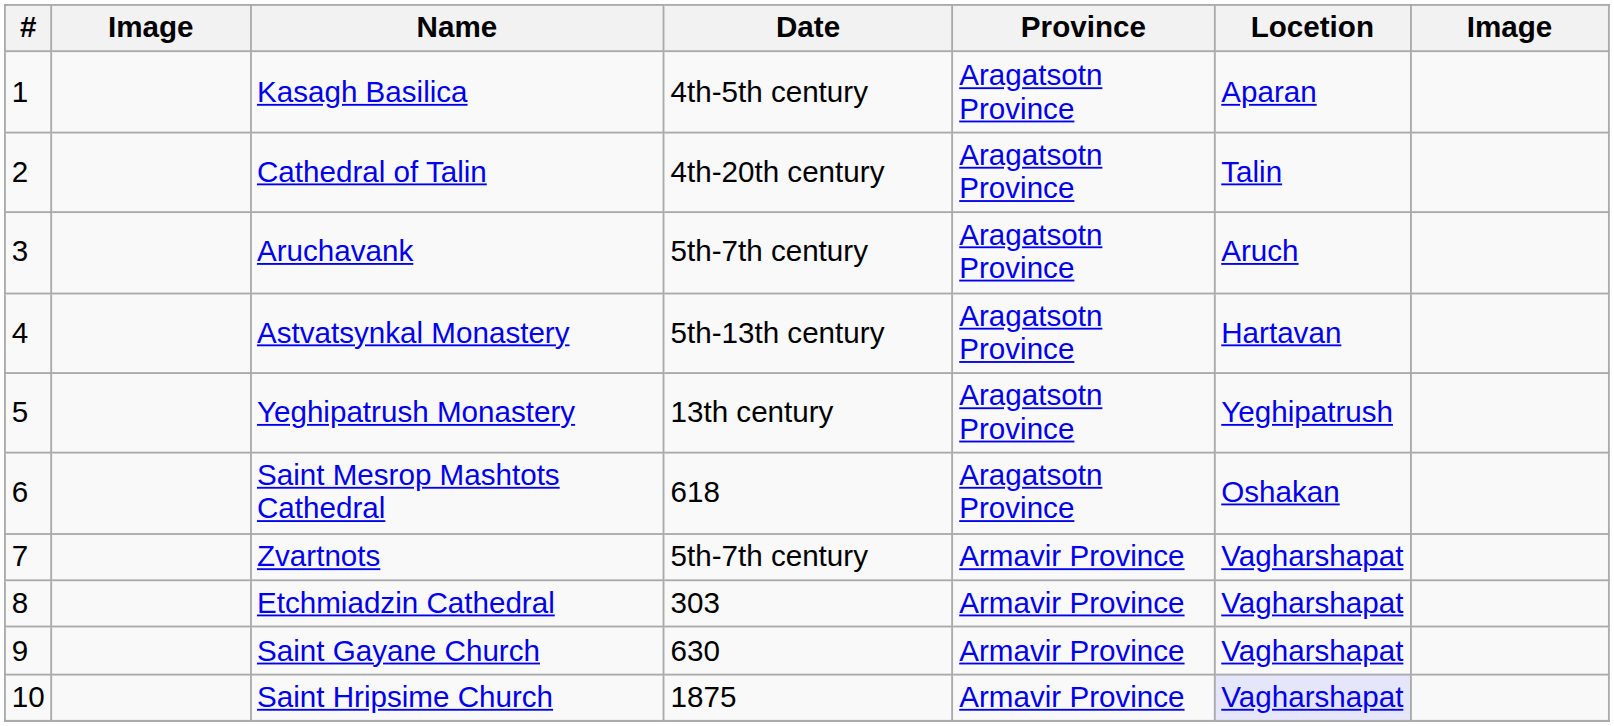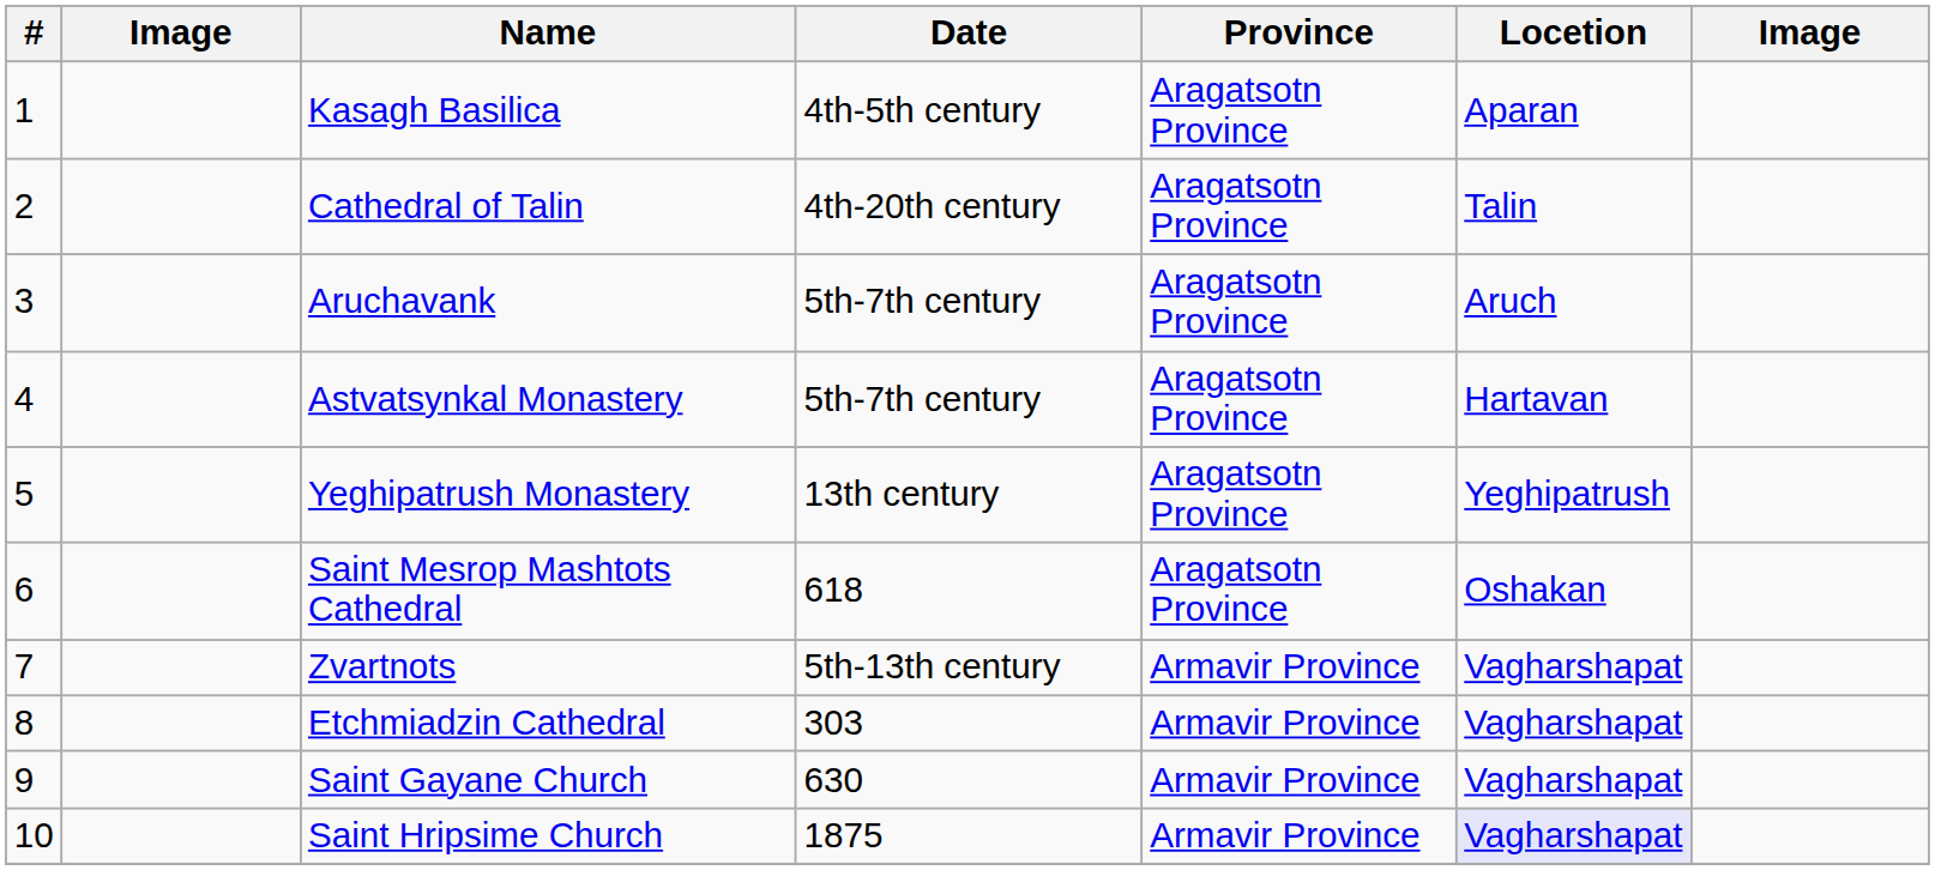Astvatsynkal Monastery | Date: 5th-13th century -> 5th-7th century
Zvartnots | Date: 5th-7th century -> 5th-13th century
